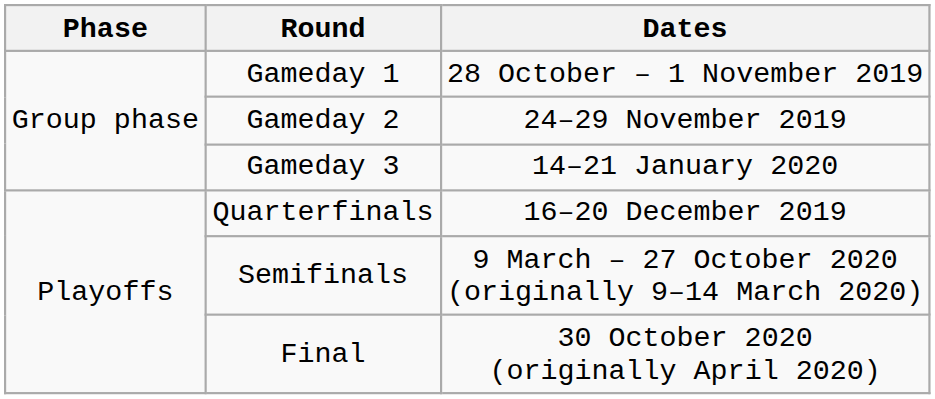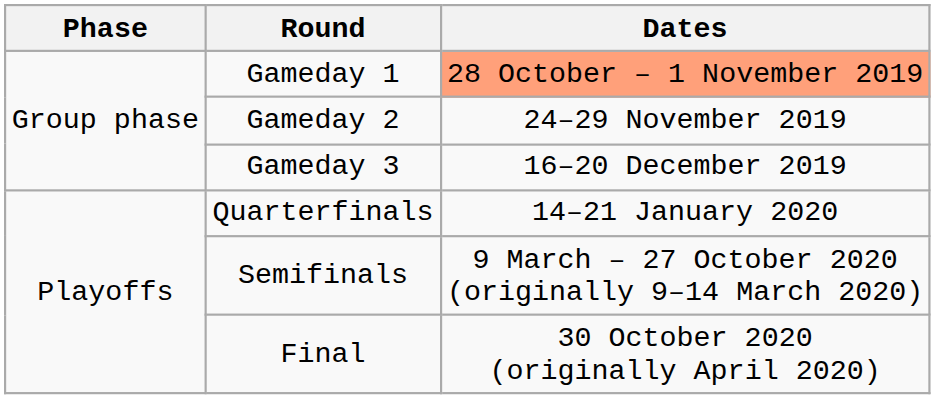Gameday 1 | Dates: no background -> lightsalmon background
Gameday 3 | Dates: 14–21 January 2020 -> 16–20 December 2019
Quarterfinals | Dates: 16–20 December 2019 -> 14–21 January 2020
